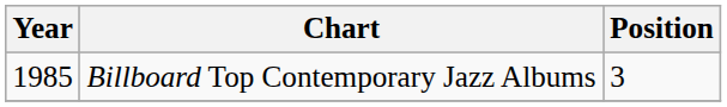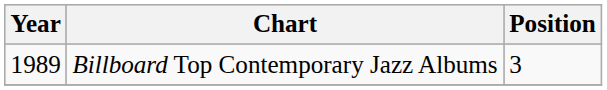Billboard Top Contemporary Jazz Albums | Year: 1985 -> 1989
